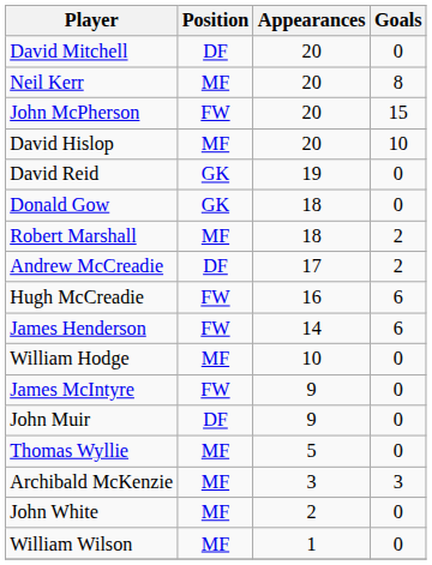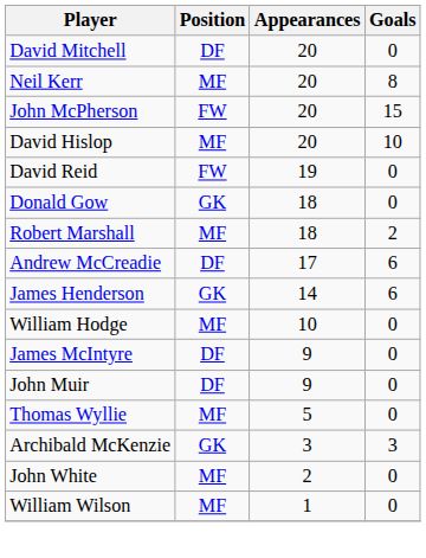David Reid | Position: GK -> FW
Andrew McCreadie | Goals: 2 -> 6
- row: Hugh McCreadie | FW | 16 | 6
James Henderson | Position: FW -> GK
James McIntyre | Position: FW -> DF
Archibald McKenzie | Position: MF -> GK
